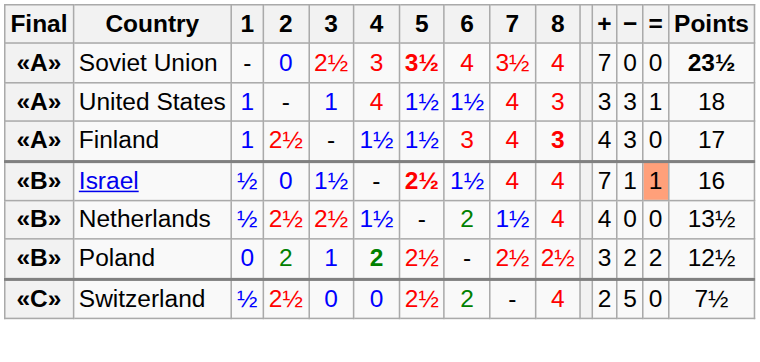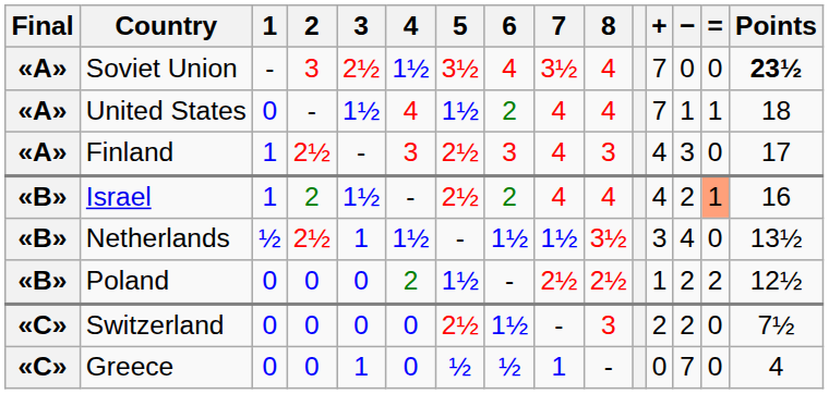Soviet Union | 2: 0 -> 3
Soviet Union | 4: 3 -> 1½
Soviet Union | 5: bold -> normal
United States | 1: 1 -> 0
United States | 3: 1 -> 1½
United States | 6: 1½ -> 2
United States | 8: 3 -> 4
United States | +: 3 -> 7
United States | −: 3 -> 1
Finland | 4: 1½ -> 3
Finland | 5: 1½ -> 2½
Finland | 8: bold -> normal
Israel | 1: ½ -> 1
Israel | 2: 0 -> 2
Israel | 5: bold -> normal
Israel | 6: 1½ -> 2
Israel | +: 7 -> 4
Israel | −: 1 -> 2
Netherlands | 3: 2½ -> 1
Netherlands | 6: 2 -> 1½
Netherlands | 8: 4 -> 3½
Netherlands | +: 4 -> 3
Netherlands | −: 0 -> 4
Poland | 2: 2 -> 0
Poland | 3: 1 -> 0
Poland | 4: bold -> normal
Poland | 5: 2½ -> 1½
Poland | +: 3 -> 1
Switzerland | 1: ½ -> 0
Switzerland | 2: 2½ -> 0
Switzerland | 6: 2 -> 1½
Switzerland | 8: 4 -> 3
Switzerland | −: 5 -> 2
+ row: «C» | Greece | 0 | 0 | 1 | 0 | ½ | ½ | 1 | - | 0 | 7 | 0 | 4
